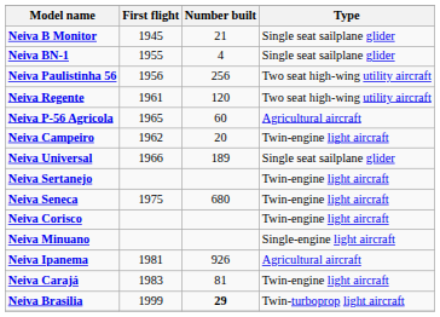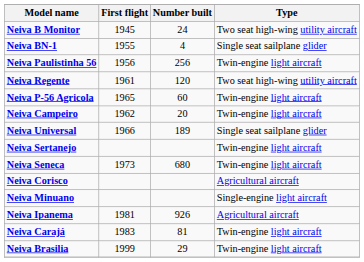Neiva B Monitor | Number built: 21 -> 24
Neiva B Monitor | Type: Single seat sailplane glider -> Two seat high-wing utility aircraft
Neiva Paulistinha 56 | Type: Two seat high-wing utility aircraft -> Twin-engine light aircraft
Neiva P-56 Agricola | Type: Agricultural aircraft -> Twin-engine light aircraft
Neiva Seneca | First flight: 1975 -> 1973
Neiva Corisco | Type: Twin-engine light aircraft -> Agricultural aircraft
Neiva Brasilia | Number built: bold -> normal
Neiva Brasilia | Type: Twin-turboprop light aircraft -> Twin-engine light aircraft
